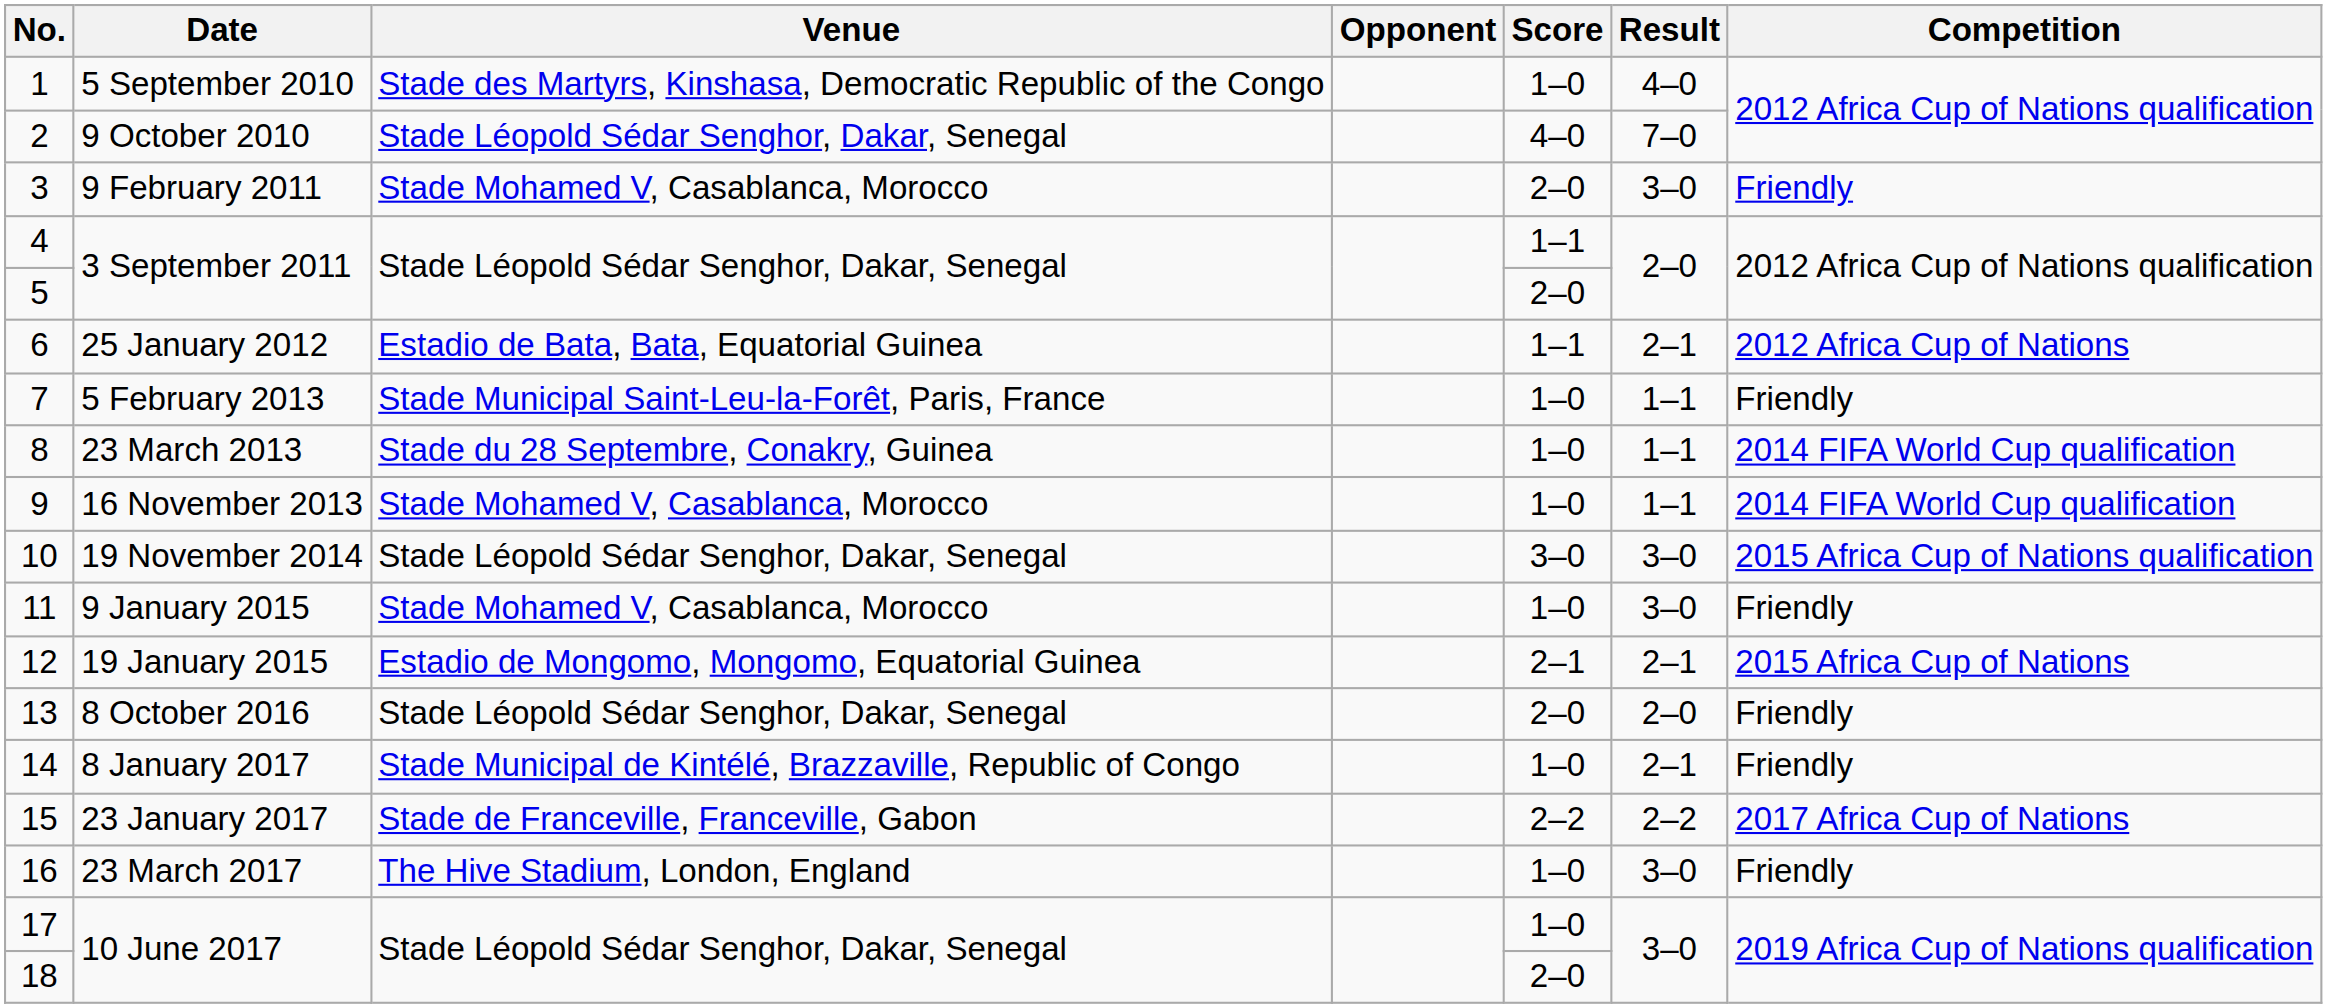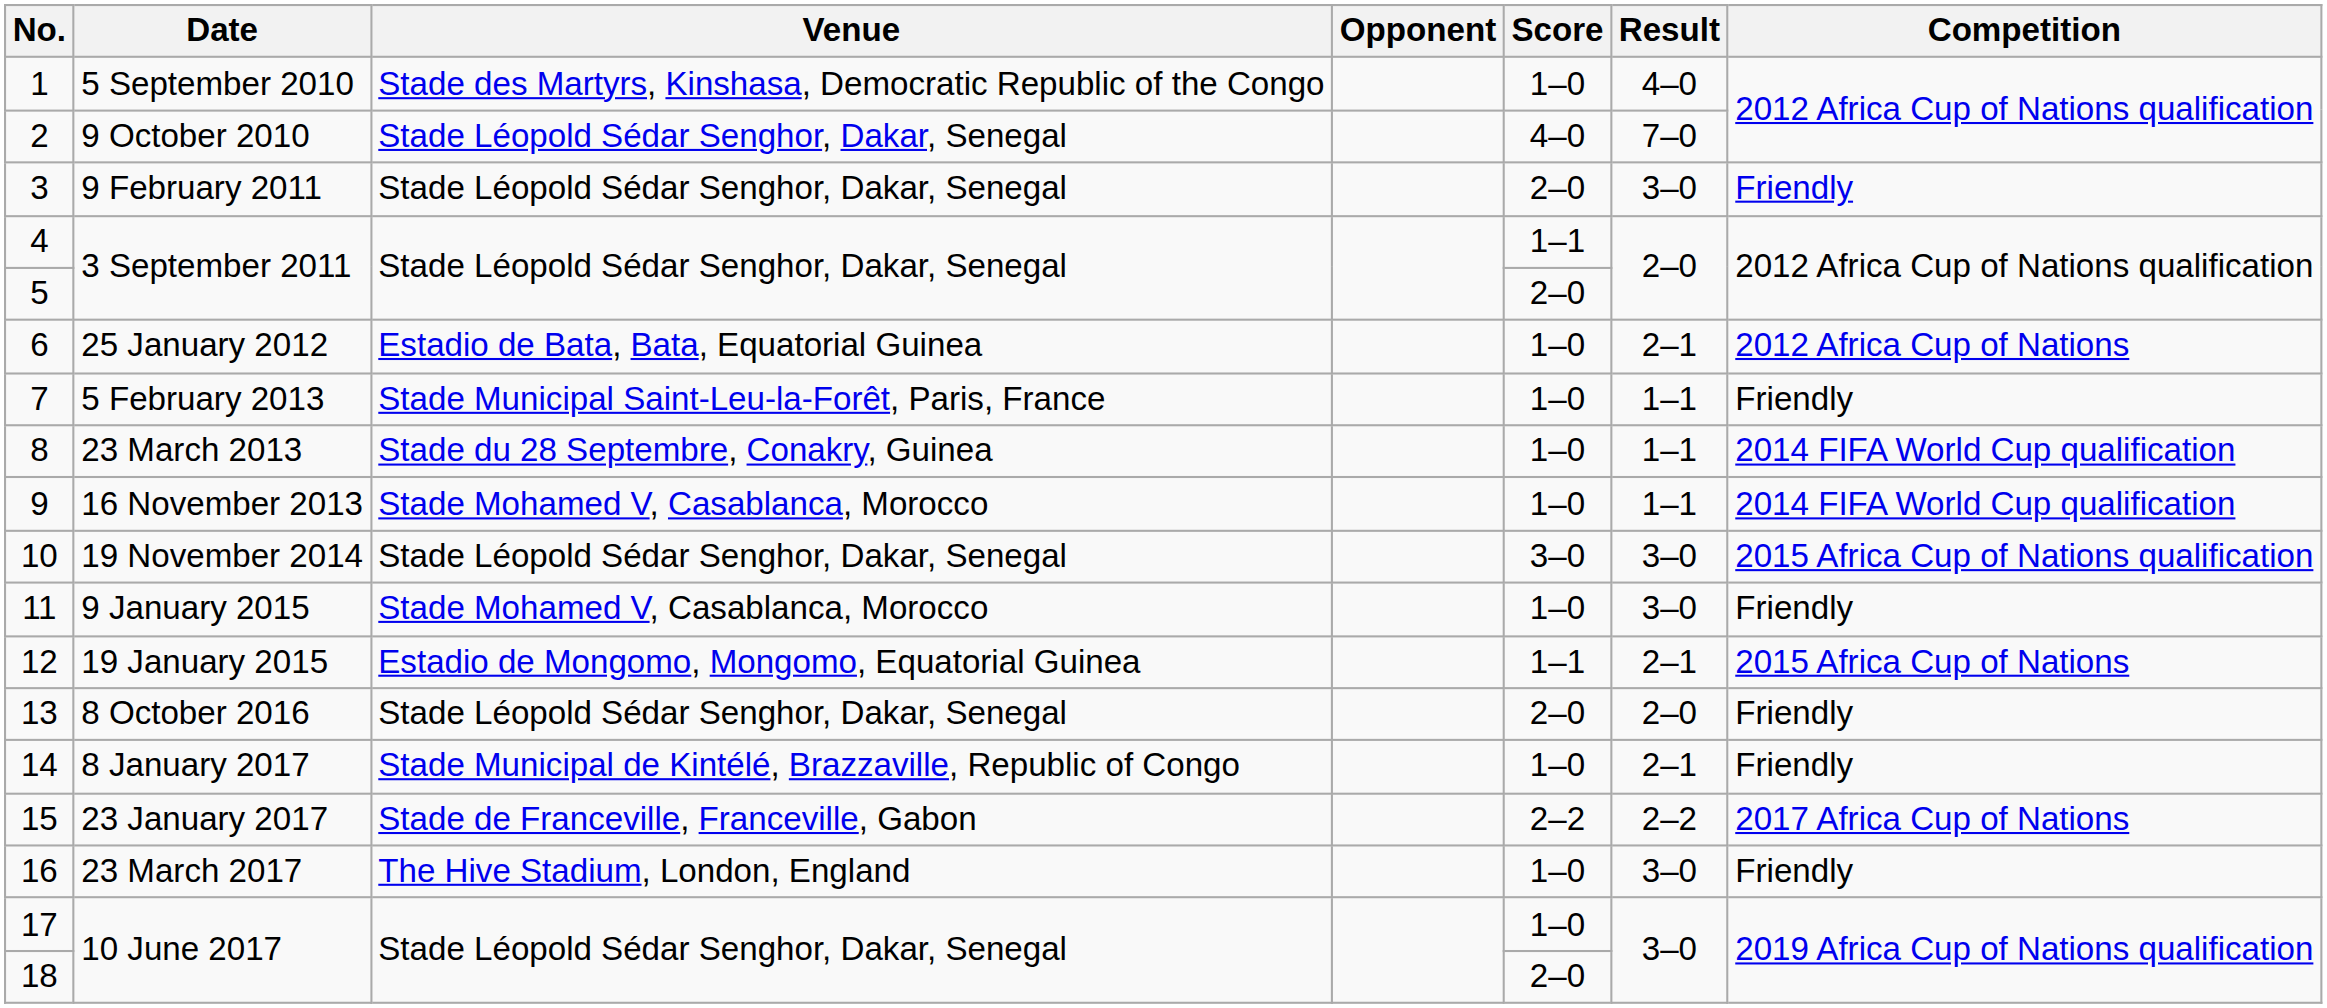3 | Venue: Stade Mohamed V, Casablanca, Morocco -> Stade Léopold Sédar Senghor, Dakar, Senegal
6 | Score: 1–1 -> 1–0
12 | Score: 2–1 -> 1–1
